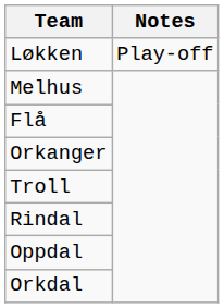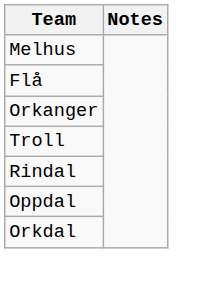- row: Løkken | Play-off
